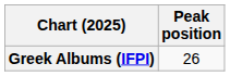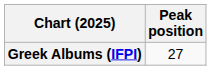Greek Albums (IFPI) | Peak position: 26 -> 27
